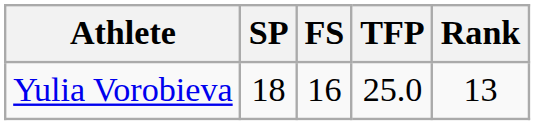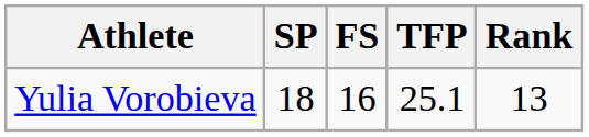Yulia Vorobieva | TFP: 25.0 -> 25.1
